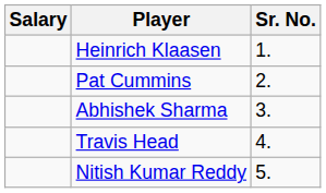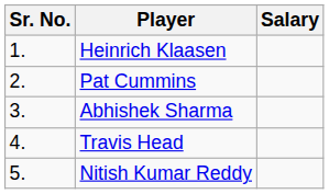columns swapped: Sr. No. <-> Salary
